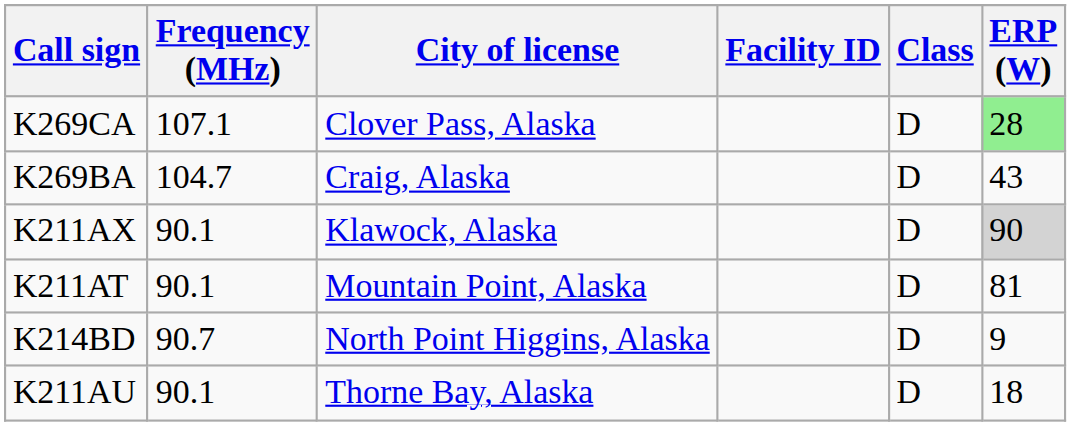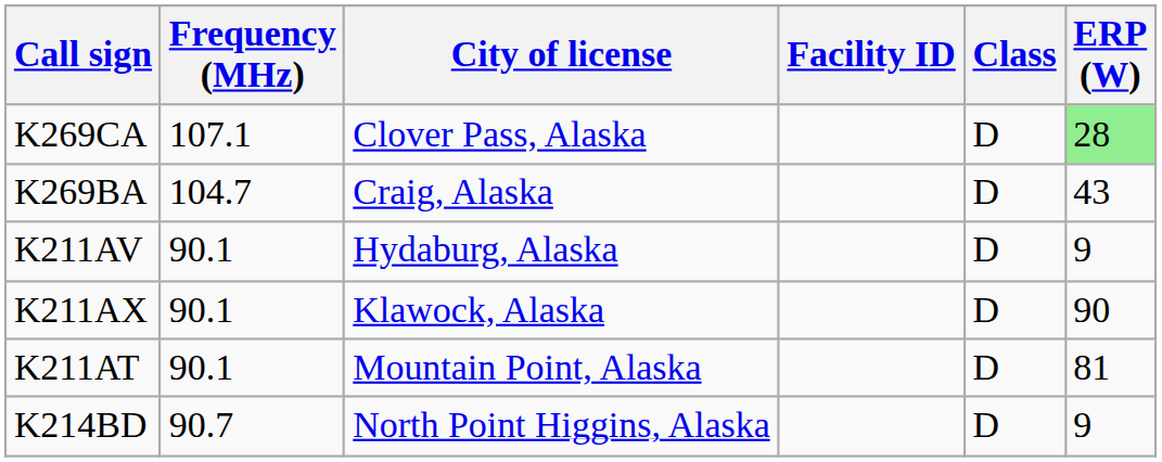+ row: K211AV | 90.1 | Hydaburg, Alaska | D | 9
K211AX | ERP (W): lightgrey background -> no background
- row: K211AU | 90.1 | Thorne Bay, Alaska | D | 18
